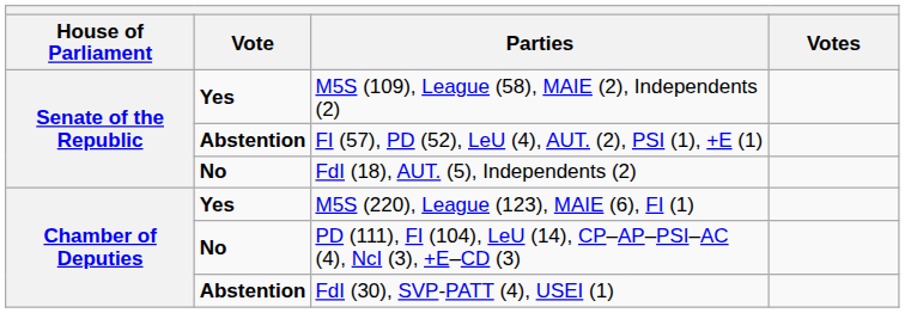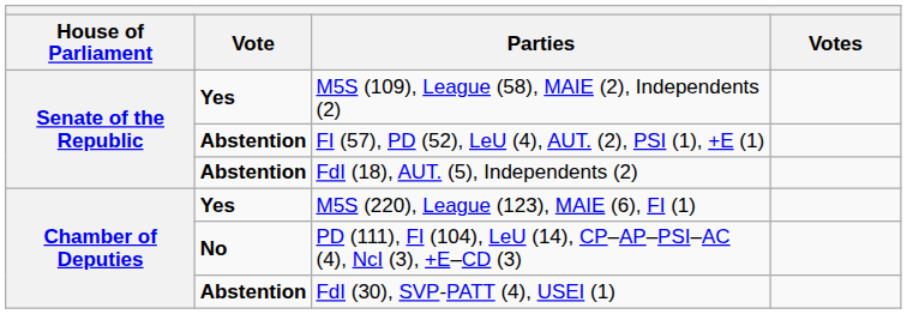FdI (18), AUT. (5), Independents (2) | Vote: No -> Abstention
